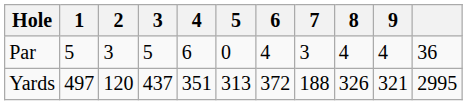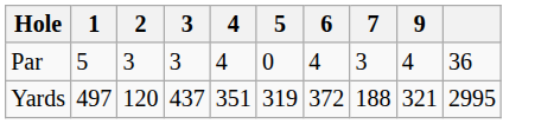- column: 8 | 4 | 326
Par | 3: 5 -> 3
Par | 4: 6 -> 4
Yards | 5: 313 -> 319
